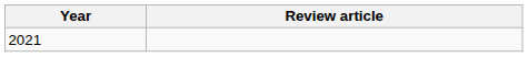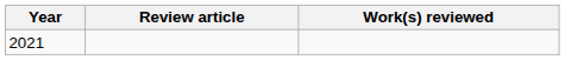+ column: Work(s) reviewed
